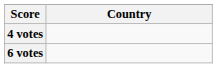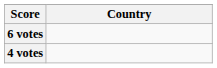rows swapped: 6 votes <-> 4 votes
